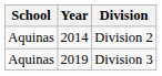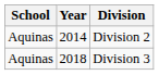Division 3 | Year: 2019 -> 2018
